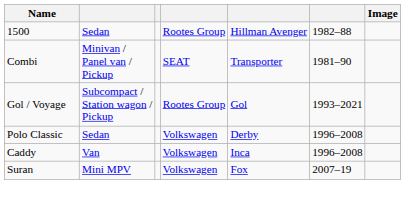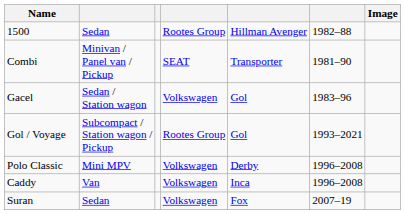+ row: Gacel | Sedan / Station wagon | Volkswagen | Gol | 1983–96
Polo Classic | column 2: Sedan -> Mini MPV
Suran | column 2: Mini MPV -> Sedan
